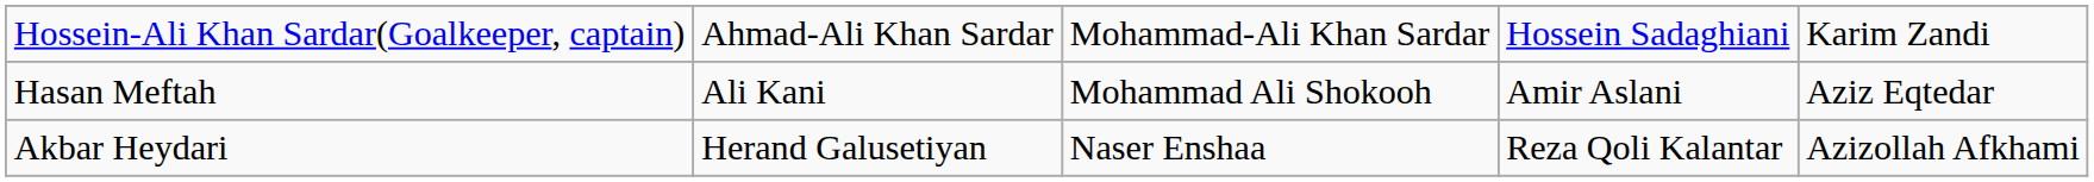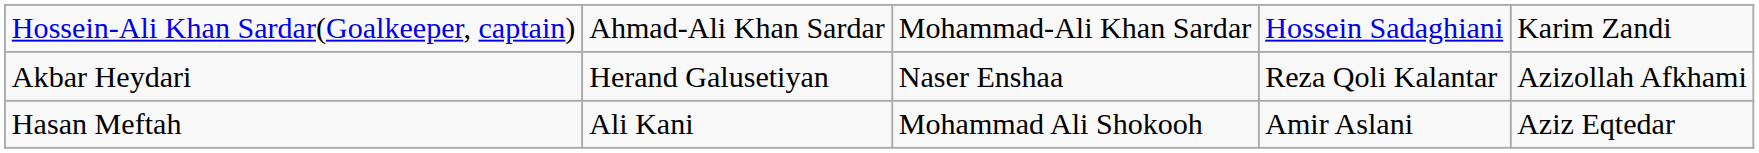rows swapped: Hasan Meftah <-> Akbar Heydari
